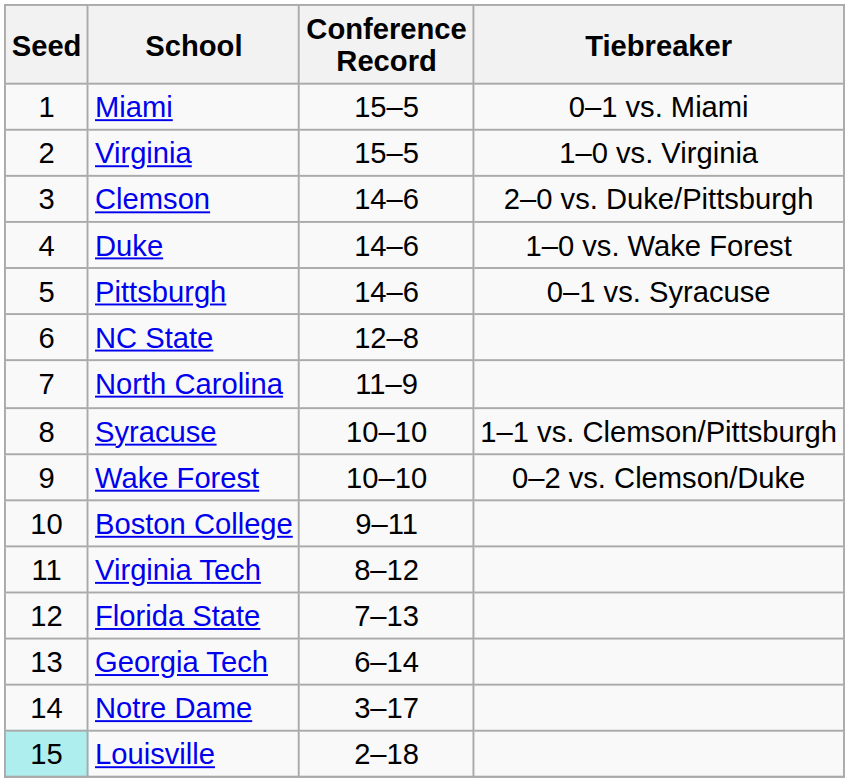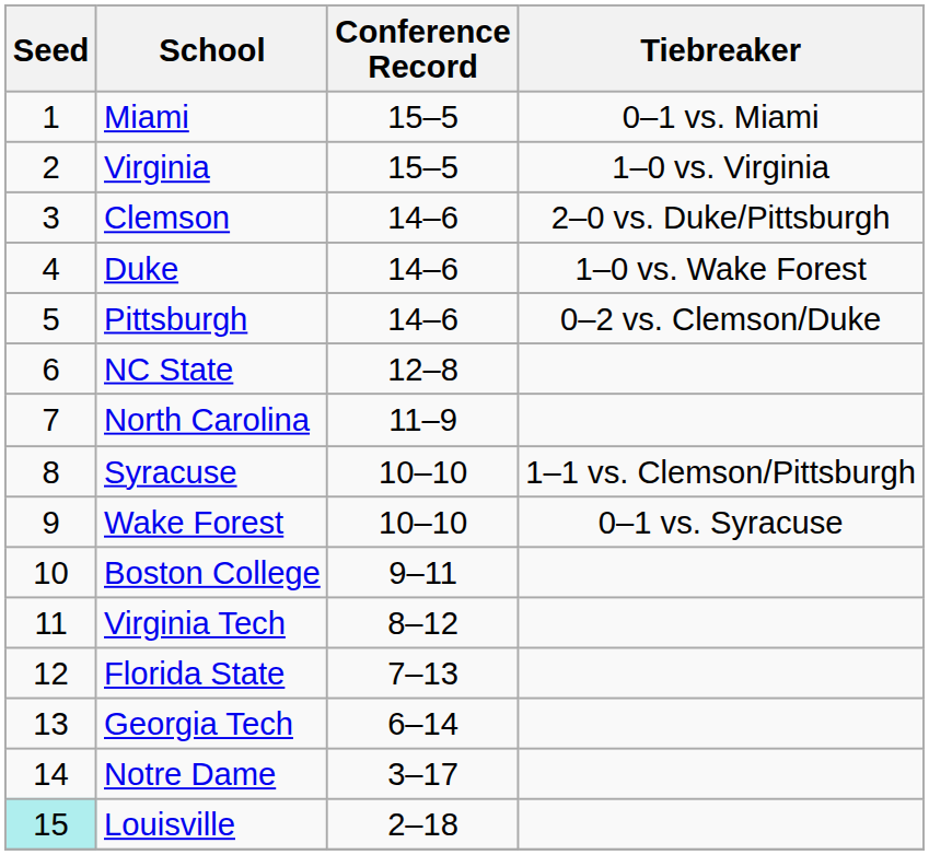Pittsburgh | Tiebreaker: 0–1 vs. Syracuse -> 0–2 vs. Clemson/Duke
Wake Forest | Tiebreaker: 0–2 vs. Clemson/Duke -> 0–1 vs. Syracuse
